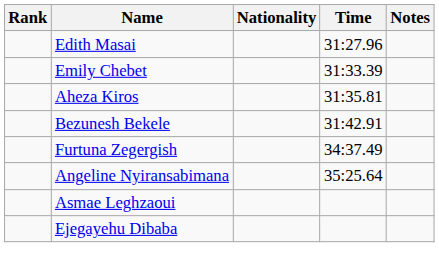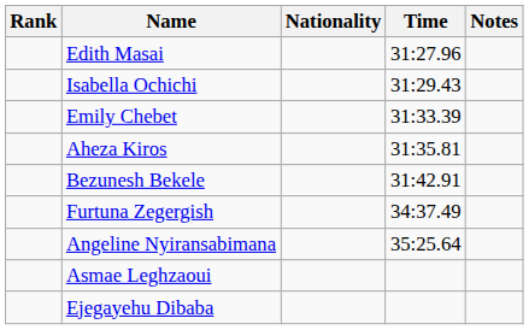+ row: Isabella Ochichi | 31:29.43
